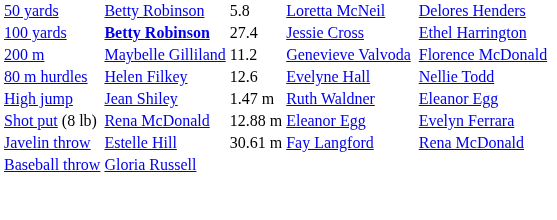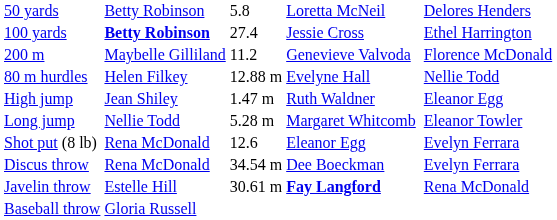80 m hurdles | column 3: 12.6 -> 12.88 m
+ row: Long jump | Nellie Todd | 5.28 m | Margaret Whitcomb | Eleanor Towler
Shot put (8 lb) | column 3: 12.88 m -> 12.6
+ row: Discus throw | Rena McDonald | 34.54 m | Dee Boeckman | Evelyn Ferrara
Javelin throw | column 4: normal -> bold
